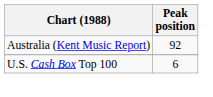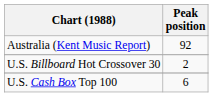+ row: U.S. Billboard Hot Crossover 30 | 2
